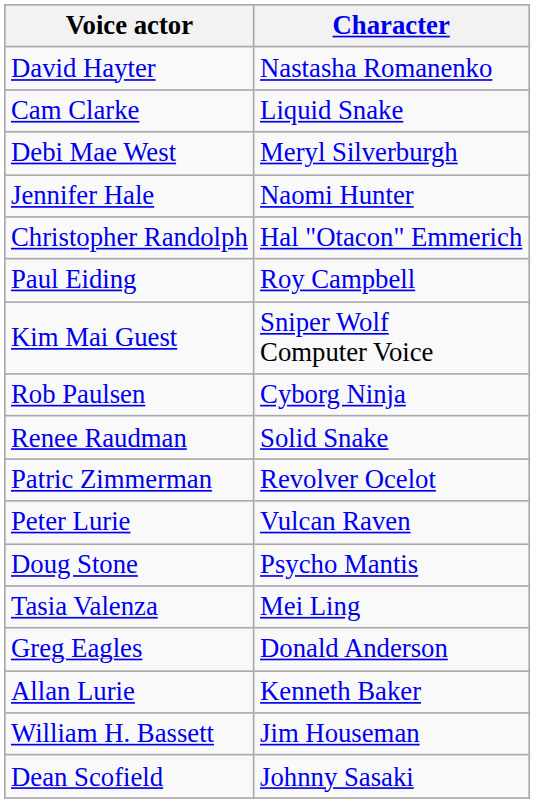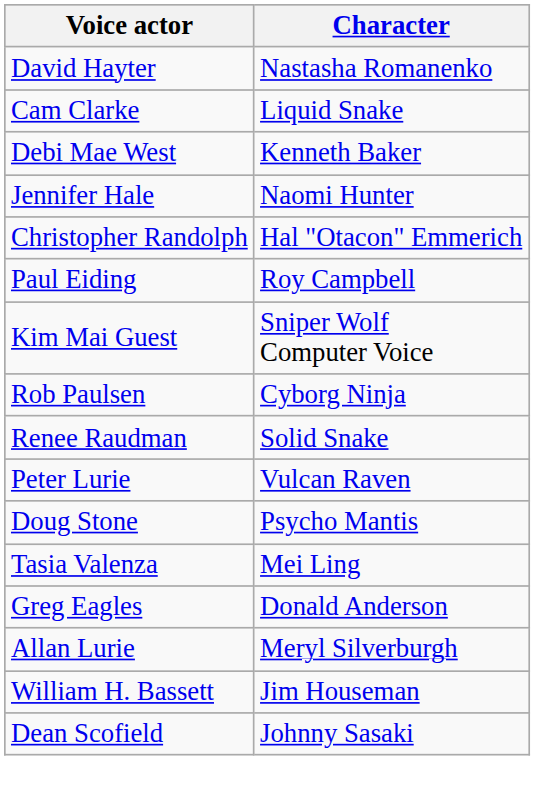Debi Mae West | Character: Meryl Silverburgh -> Kenneth Baker
- row: Patric Zimmerman | Revolver Ocelot
Allan Lurie | Character: Kenneth Baker -> Meryl Silverburgh
